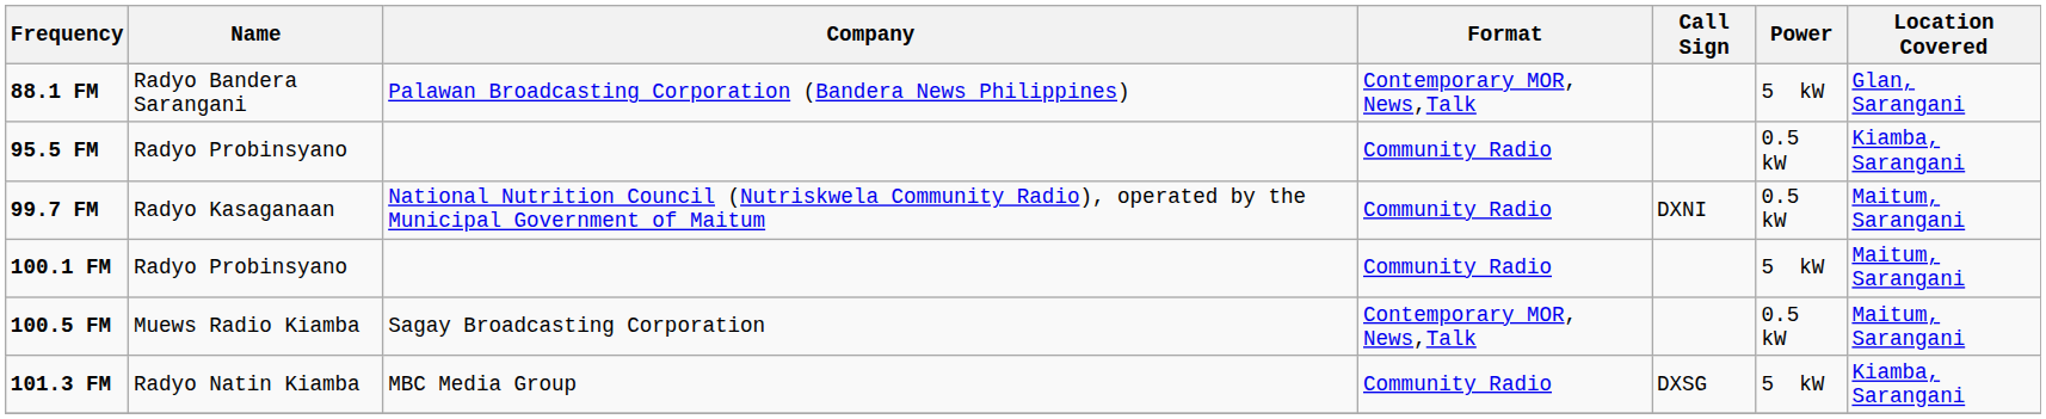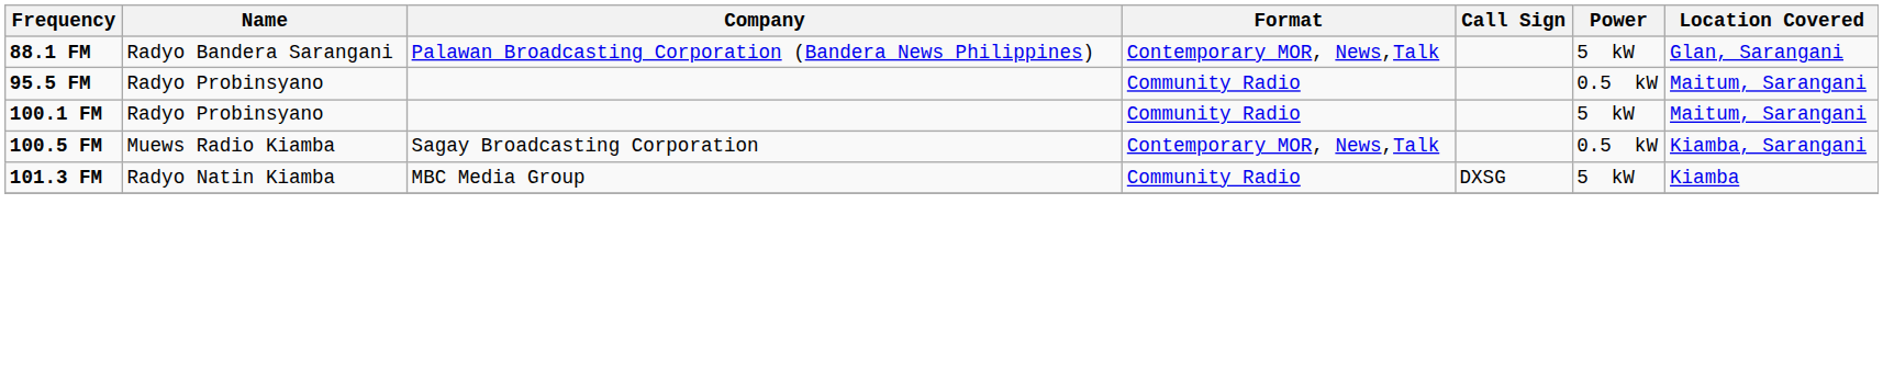95.5 FM | Location Covered: Kiamba, Sarangani -> Maitum, Sarangani
- row: 99.7 FM | Radyo Kasaganaan | National Nutrition Council (Nutriskwela Community Radio), operated by the Municipal Government of Maitum | Community Radio | DXNI | 0.5 kW | Maitum, Sarangani
100.5 FM | Location Covered: Maitum, Sarangani -> Kiamba, Sarangani
101.3 FM | Location Covered: Kiamba, Sarangani -> Kiamba
